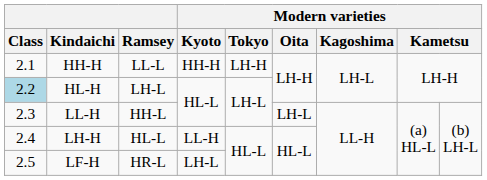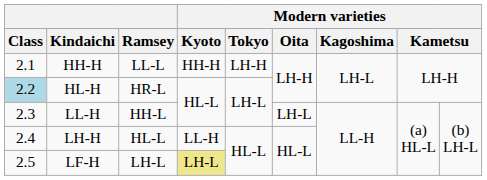HL-H | Ramsey: LH-L -> HR-L
LF-H | Ramsey: HR-L -> LH-L
LF-H | Modern varieties / Kyoto: no background -> khaki background
